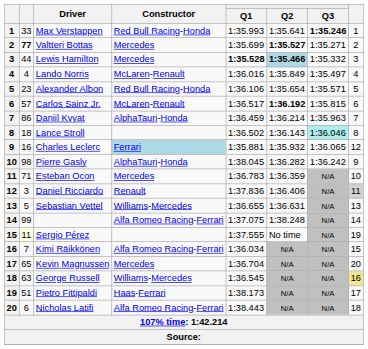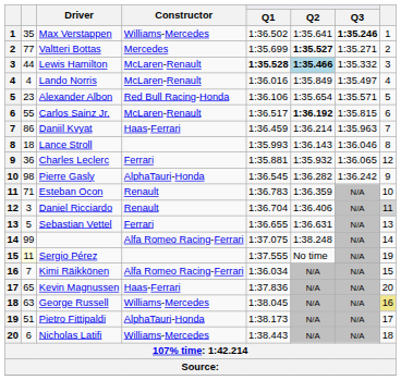Max Verstappen | column 2: 33 -> 35
Max Verstappen | Constructor: Red Bull Racing-Honda -> Williams-Mercedes
Max Verstappen | Q1: 1:35.993 -> 1:36.502
Valtteri Bottas | column 2: bold -> normal
Lewis Hamilton | Constructor: Mercedes -> McLaren-Renault
Carlos Sainz Jr. | column 2: 57 -> 55
Daniil Kvyat | Constructor: AlphaTauri-Honda -> Haas-Ferrari
Lance Stroll | Q1: 1:36.502 -> 1:35.993
Lance Stroll | Q3: paleturquoise background -> no background
Charles Leclerc | column 2: 16 -> 36
Charles Leclerc | Constructor: lightblue background -> no background
Pierre Gasly | Q1: 1:38.045 -> 1:36.545
Esteban Ocon | Constructor: Mercedes -> Renault
Daniel Ricciardo | Q1: 1:37.836 -> 1:36.704
Sebastian Vettel | Constructor: Williams-Mercedes -> Ferrari
Kevin Magnussen | Constructor: Mercedes -> Haas-Ferrari
Kevin Magnussen | Q1: 1:36.704 -> 1:37.836
George Russell | Q1: 1:36.545 -> 1:38.045
Pietro Fittipaldi | Constructor: Haas-Ferrari -> AlphaTauri-Honda
Nicholas Latifi | Constructor: Alfa Romeo Racing-Ferrari -> Williams-Mercedes
